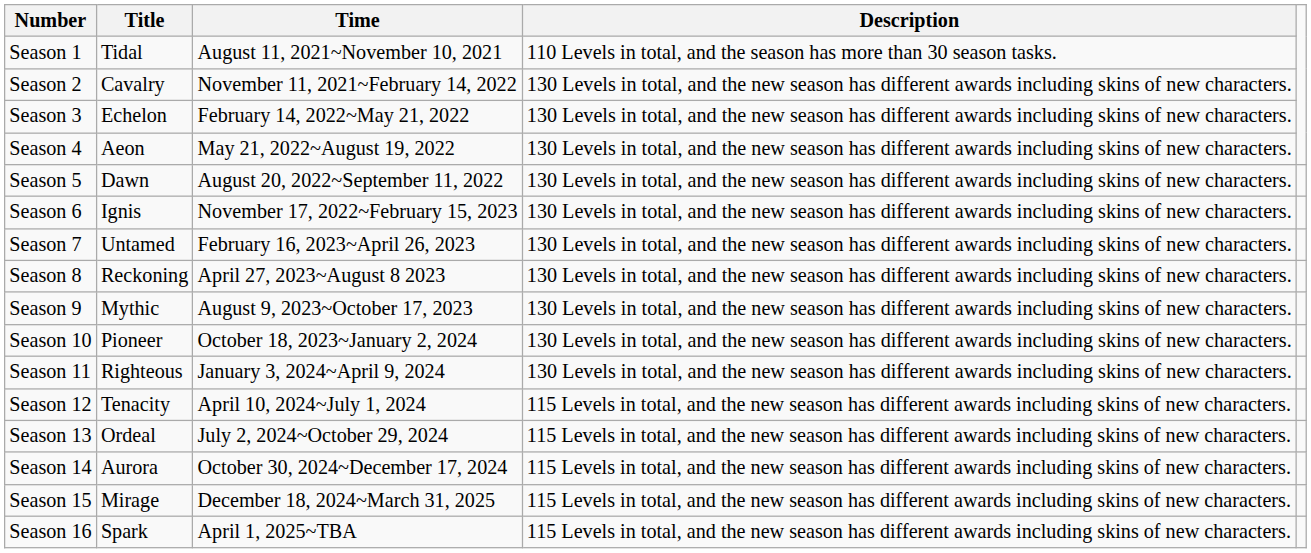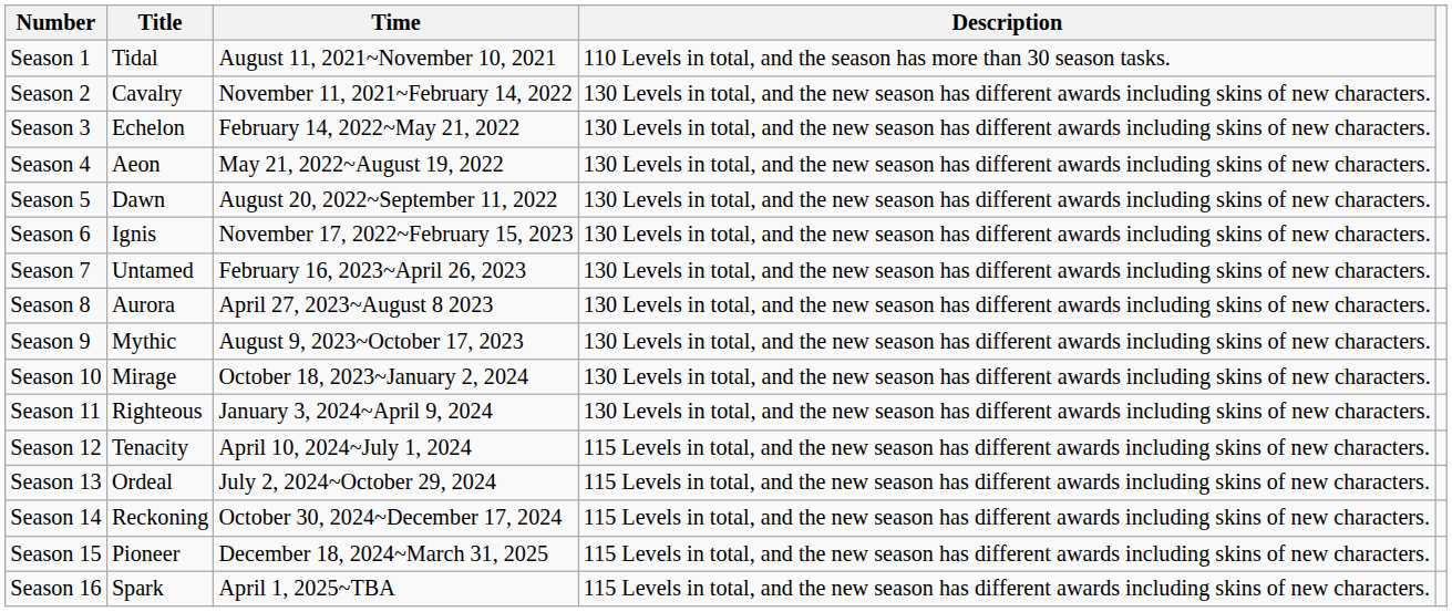Season 8 | Title: Reckoning -> Aurora
Season 10 | Title: Pioneer -> Mirage
Season 14 | Title: Aurora -> Reckoning
Season 15 | Title: Mirage -> Pioneer
